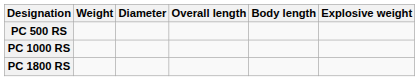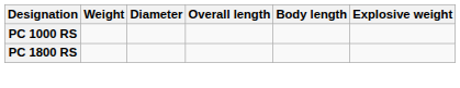- row: PC 500 RS
